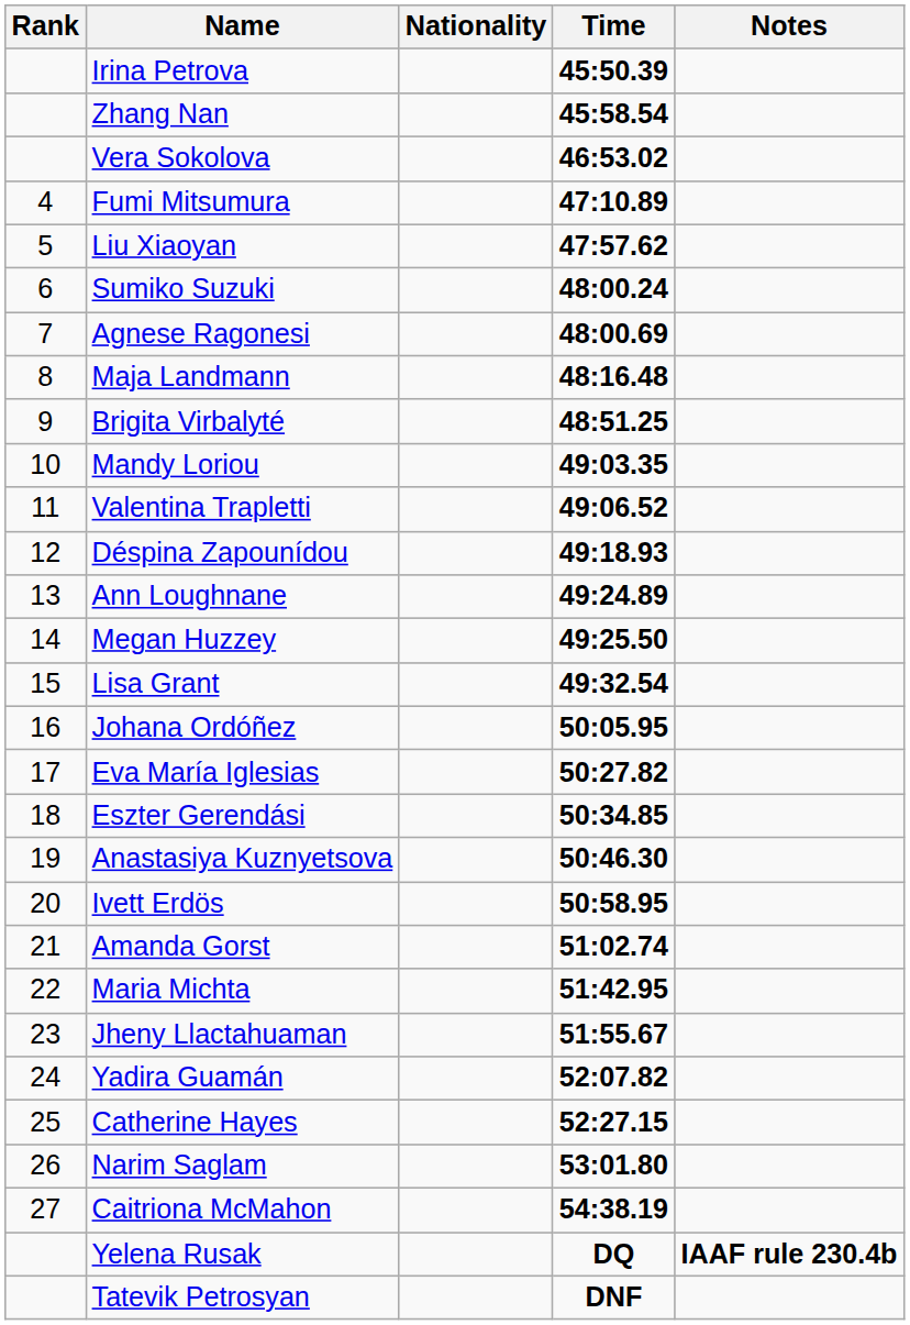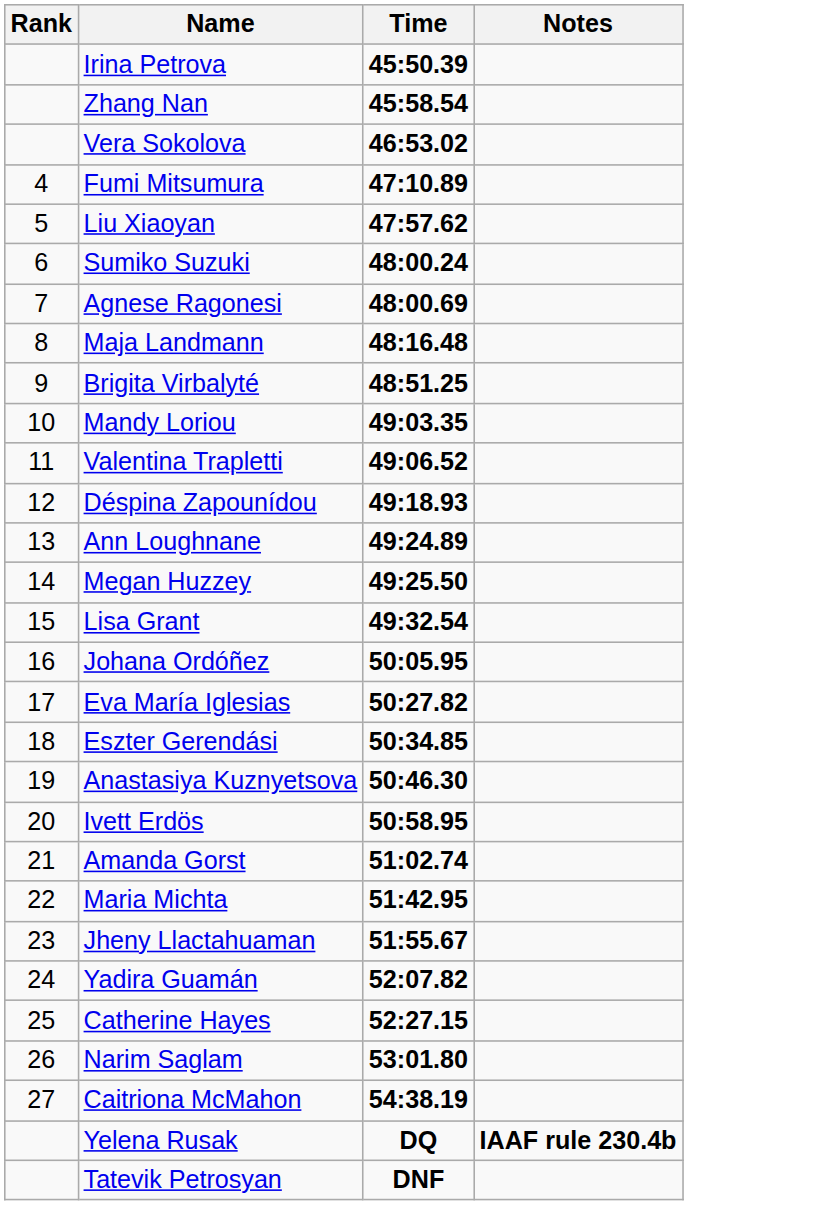- column: Nationality
